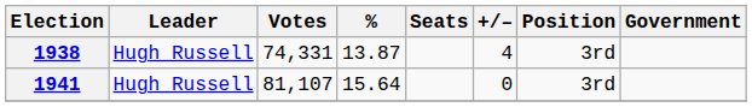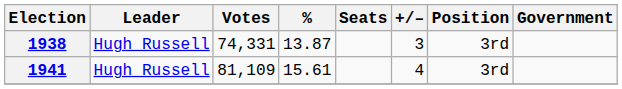1938 | +/–: 4 -> 3
1941 | Votes: 81,107 -> 81,109
1941 | %: 15.64 -> 15.61
1941 | +/–: 0 -> 4
